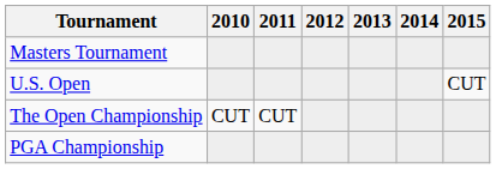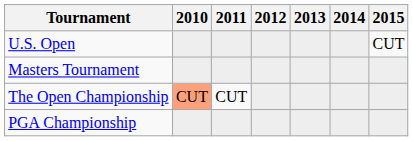rows swapped: Masters Tournament <-> U.S. Open
The Open Championship | 2010: no background -> lightsalmon background
